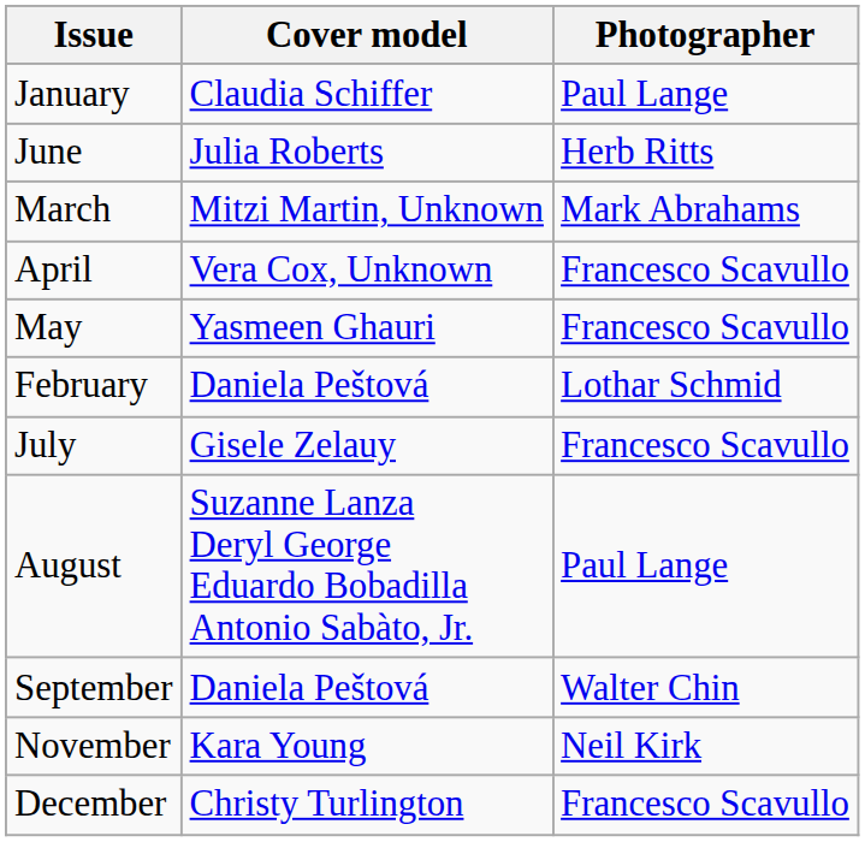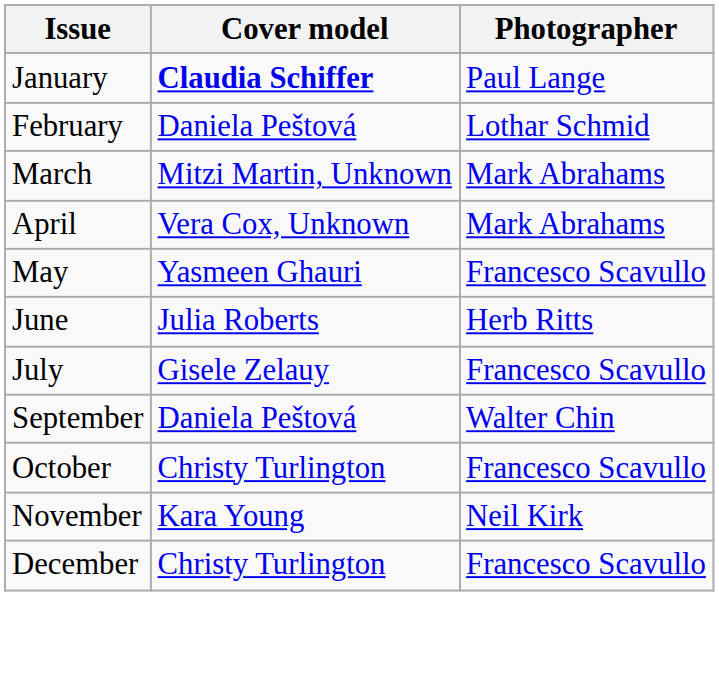January | Cover model: normal -> bold
rows swapped: February <-> June
April | Photographer: Francesco Scavullo -> Mark Abrahams
- row: August | Suzanne Lanza Deryl George Eduardo Bobadilla Antonio Sabàto, Jr. | Paul Lange
+ row: October | Christy Turlington | Francesco Scavullo
